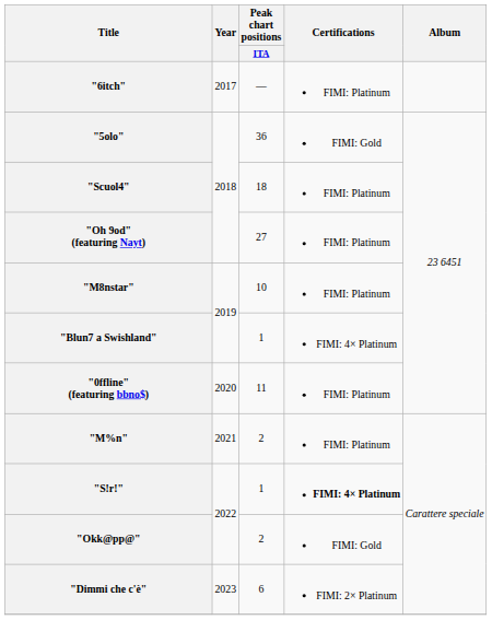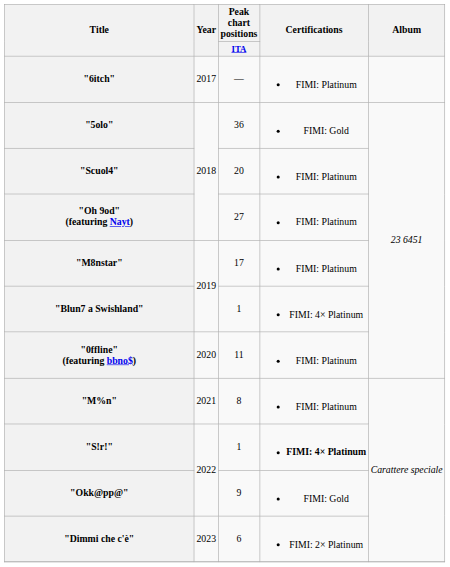"Scuol4" | Peak chart positions / ITA: 18 -> 20
"M8nstar" | Peak chart positions / ITA: 10 -> 17
"M%n" | Peak chart positions / ITA: 2 -> 8
"Okk@pp@" | Peak chart positions / ITA: 2 -> 9
